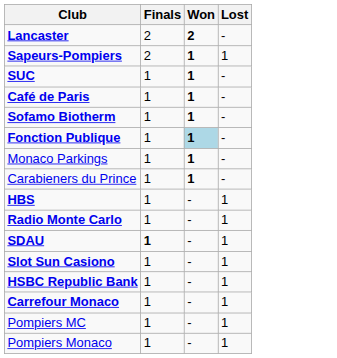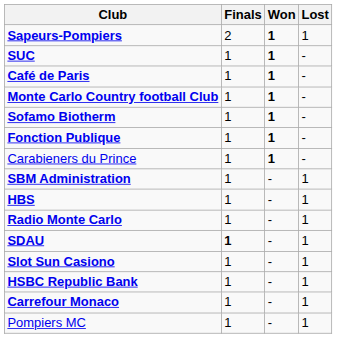- row: Lancaster | 2 | 2 | -
+ row: Monte Carlo Country football Club | 1 | 1 | -
Fonction Publique | Won: lightblue background -> no background
- row: Monaco Parkings | 1 | 1 | -
+ row: SBM Administration | 1 | - | 1
- row: Pompiers Monaco | 1 | - | 1
